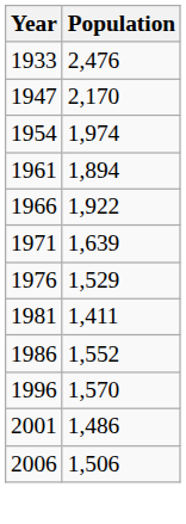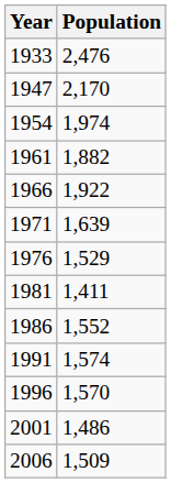1961 | Population: 1,894 -> 1,882
+ row: 1991 | 1,574
2006 | Population: 1,506 -> 1,509
